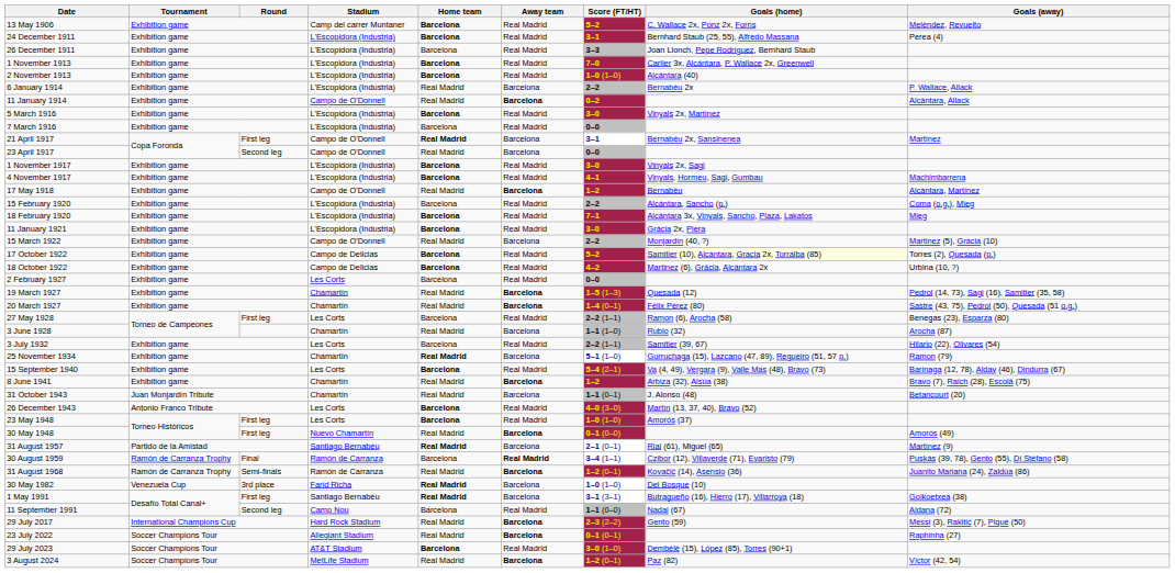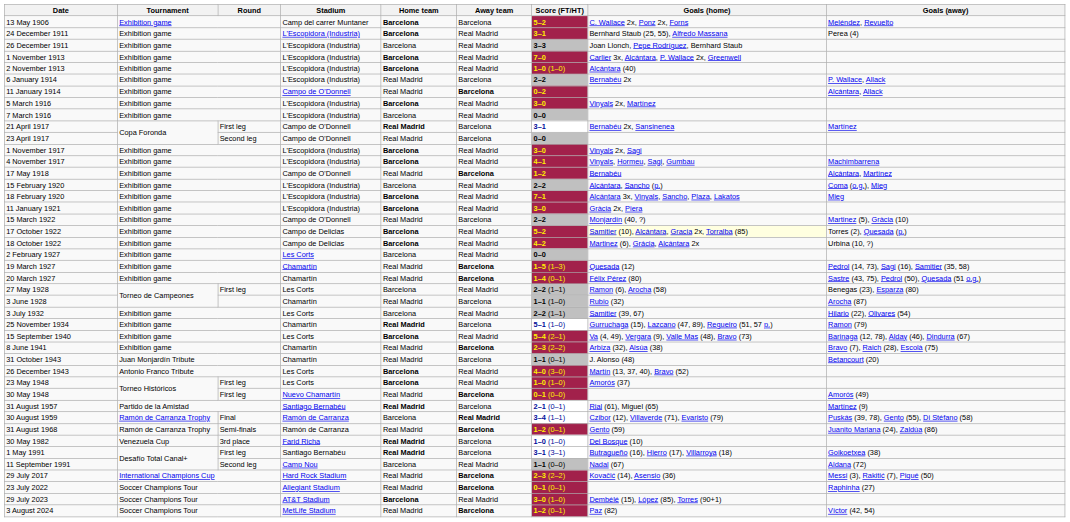13 May 1906 | Away team: Real Madrid -> Barcelona
8 June 1941 | Score (FT/HT): 1–2 -> 2–3 (2–2)
31 August 1968 | Goals (home): Kovačić (14), Asensio (36) -> Gento (59)
29 July 2017 | Goals (home): Gento (59) -> Kovačić (14), Asensio (36)
